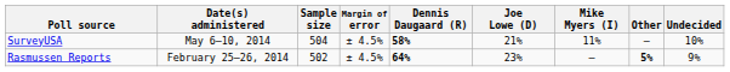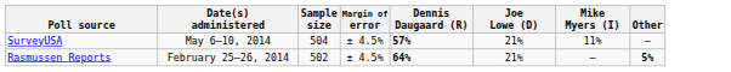- column: Undecided | 10% | 9%
SurveyUSA | Dennis Daugaard (R): 58% -> 57%
Rasmussen Reports | Joe Lowe (D): 23% -> 21%
